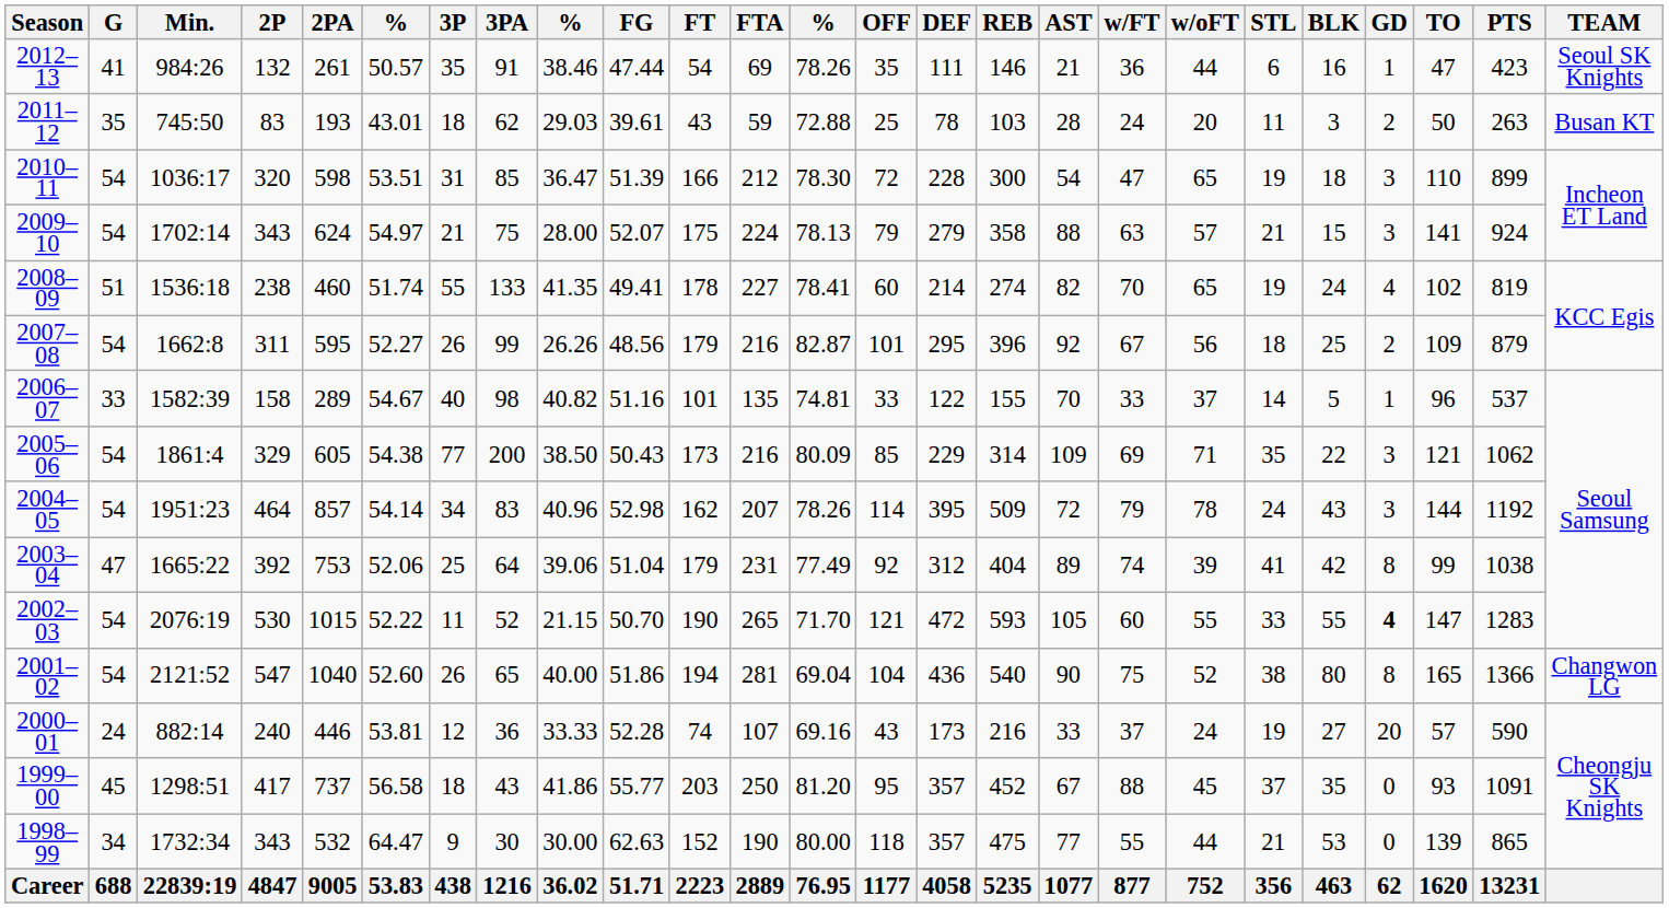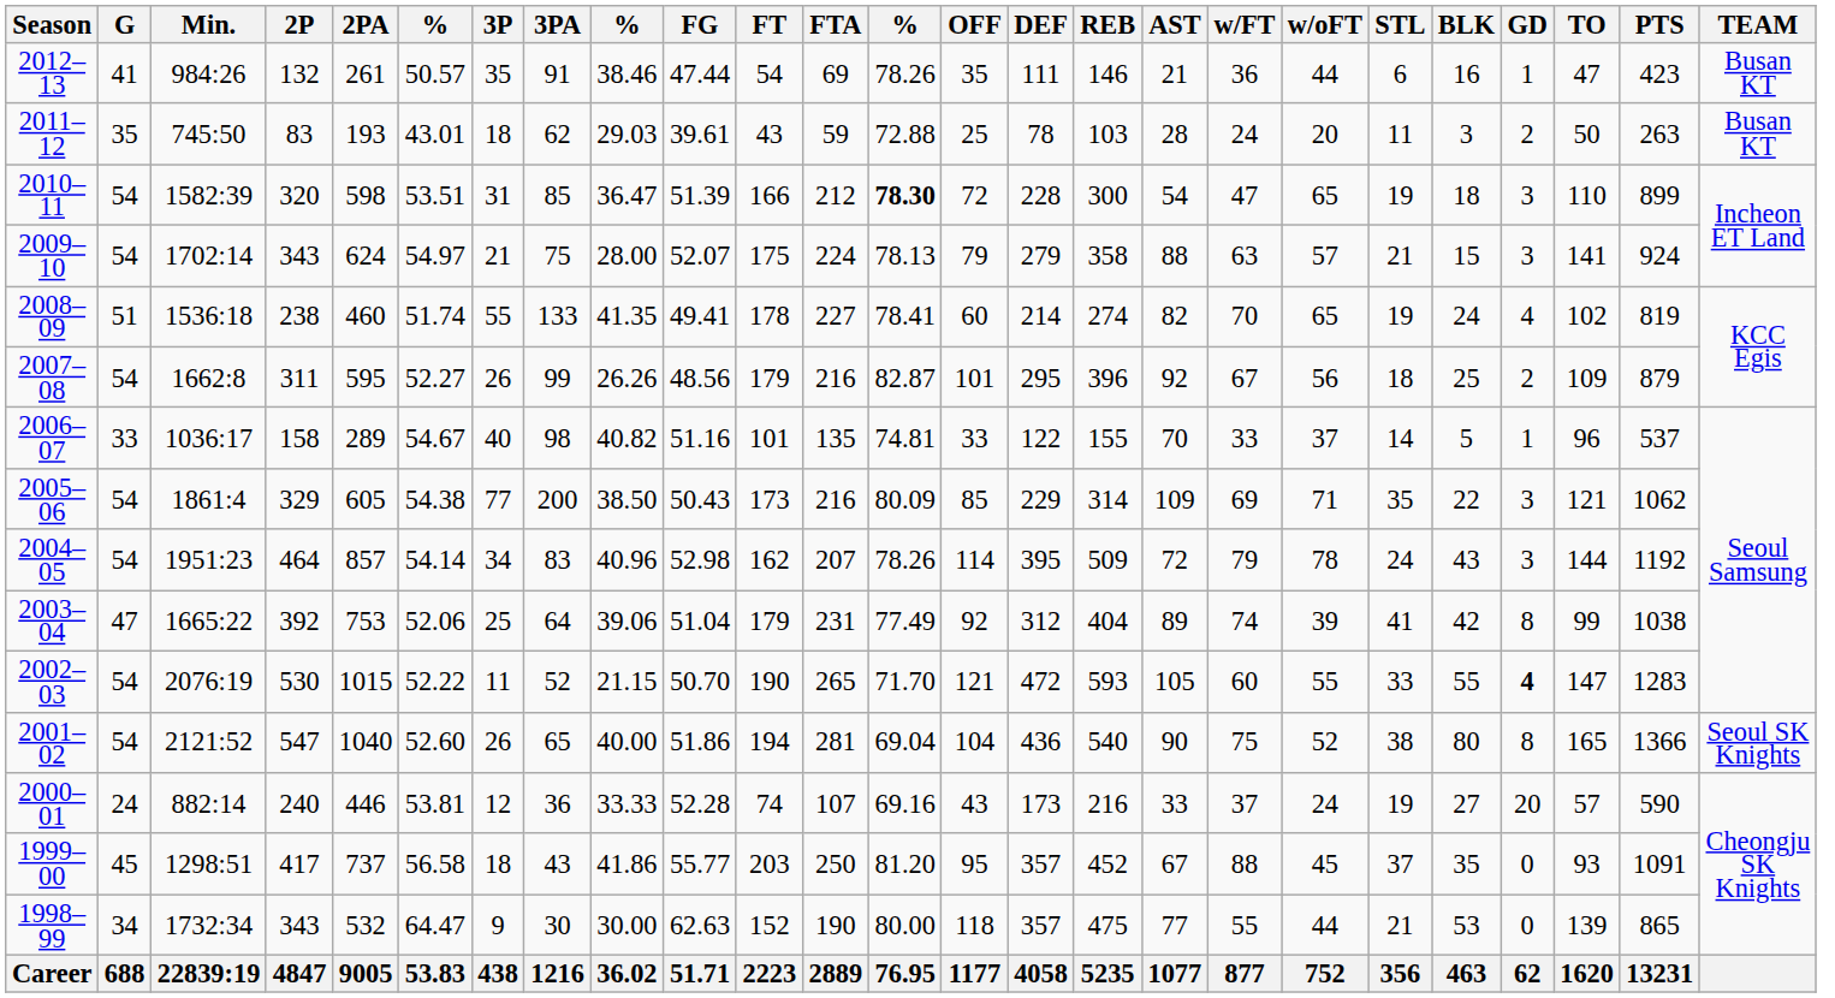2012–13 | TEAM: Seoul SK Knights -> Busan KT
2010–11 | Min.: 1036:17 -> 1582:39
2010–11 | column 13: normal -> bold
2006–07 | Min.: 1582:39 -> 1036:17
2001–02 | TEAM: Changwon LG -> Seoul SK Knights
